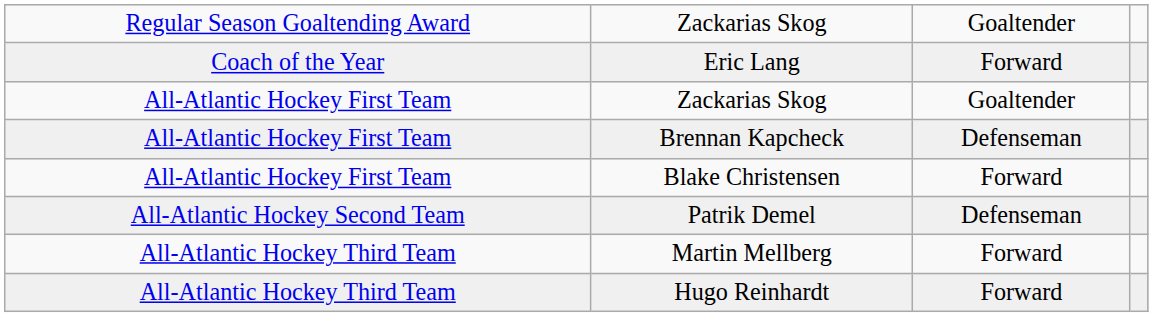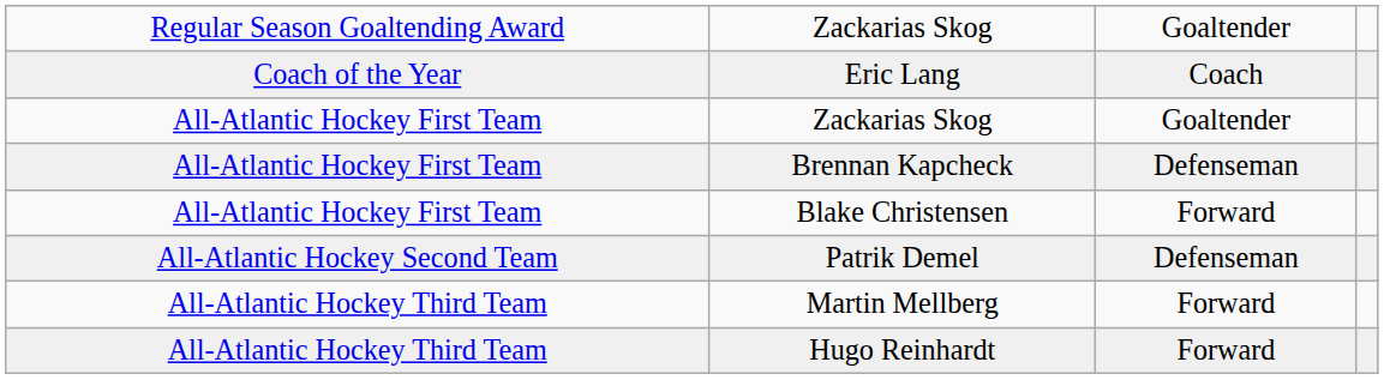Eric Lang | column 3: Forward -> Coach
